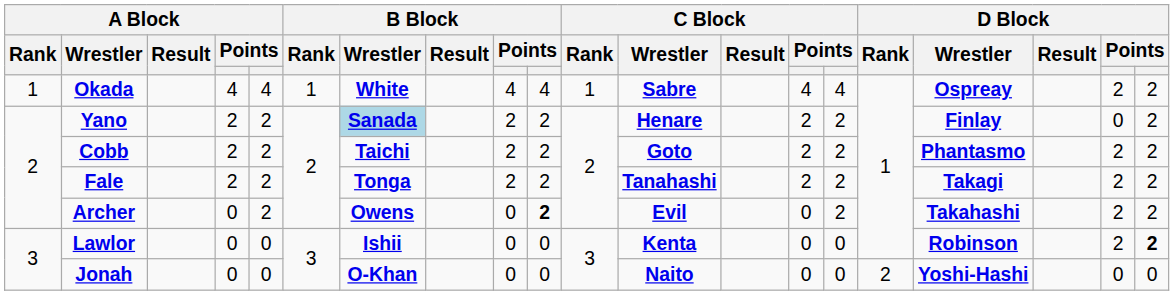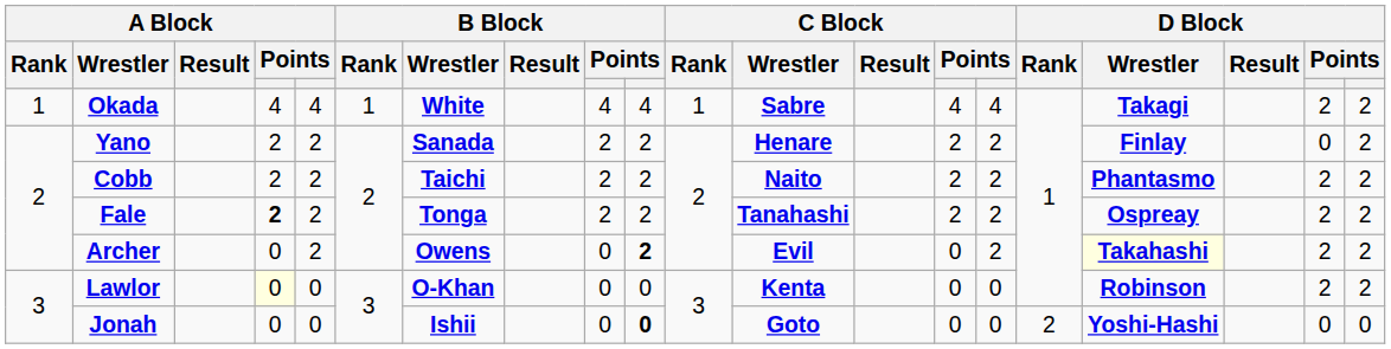Okada | D Block / Wrestler: Ospreay -> Takagi
Yano | B Block / Wrestler: lightblue background -> no background
Cobb | C Block / Wrestler: Goto -> Naito
Fale | column 4: normal -> bold
Fale | D Block / Wrestler: Takagi -> Ospreay
Archer | D Block / Wrestler: no background -> lightyellow background
Lawlor | column 4: no background -> lightyellow background
Lawlor | B Block / Wrestler: Ishii -> O-Khan
Lawlor | column 20: bold -> normal
Jonah | B Block / Wrestler: O-Khan -> Ishii
Jonah | column 10: normal -> bold
Jonah | C Block / Wrestler: Naito -> Goto
